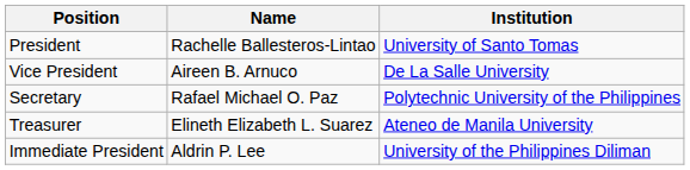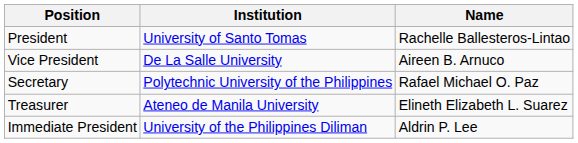columns swapped: Name <-> Institution
